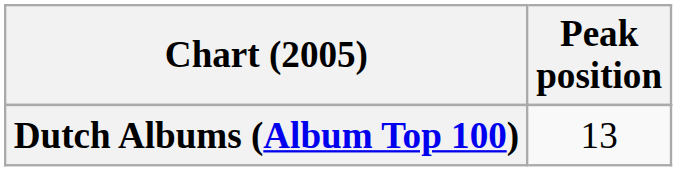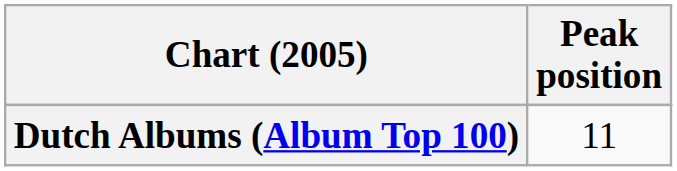Dutch Albums (Album Top 100) | Peak position: 13 -> 11
